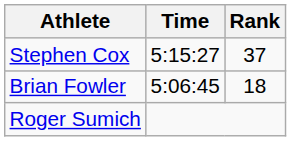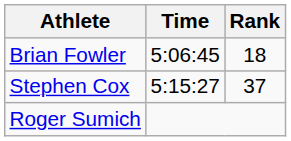rows swapped: Stephen Cox <-> Brian Fowler
